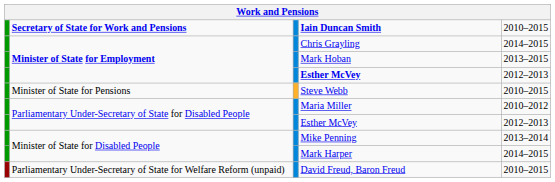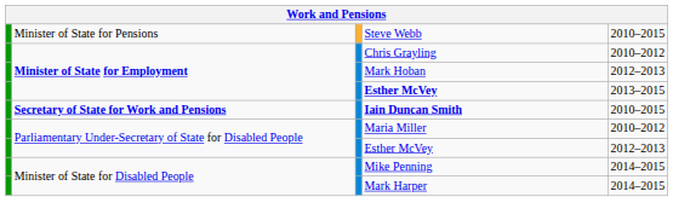rows swapped: Iain Duncan Smith <-> Steve Webb
Chris Grayling | column 5: 2014–2015 -> 2010–2012
Mark Hoban | column 5: 2013–2015 -> 2012–2013
Minister of State for Employment / Esther McVey | column 5: 2012–2013 -> 2013–2015
Mike Penning | column 5: 2013–2014 -> 2014–2015
- row: Parliamentary Under-Secretary of State for Welfare Reform (unpaid) | David Freud, Baron Freud | 2010–2015
